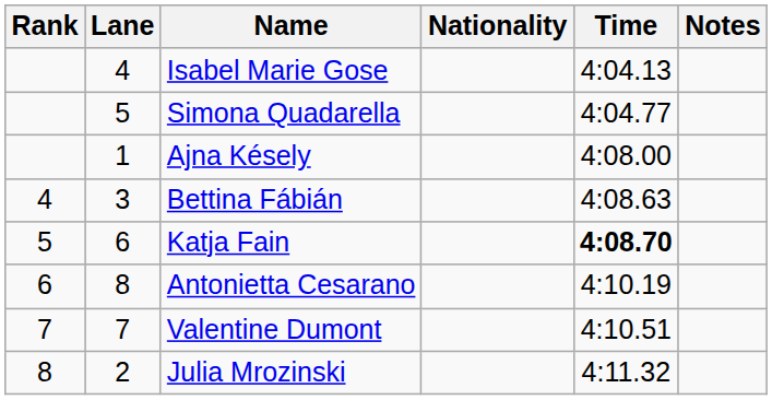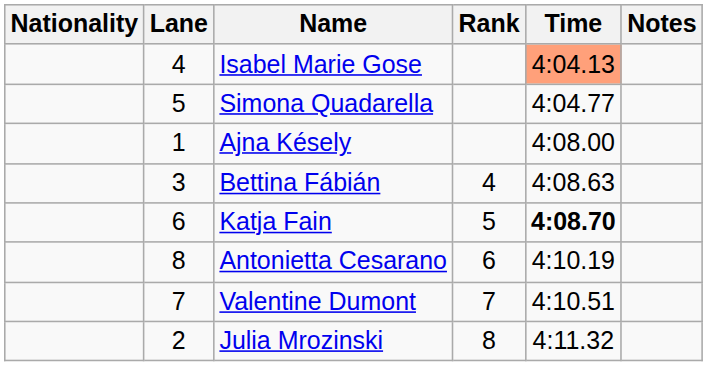columns swapped: Rank <-> Nationality
Isabel Marie Gose | Time: no background -> lightsalmon background
